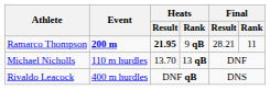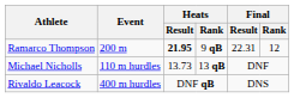Ramarco Thompson | Event: bold -> normal
Ramarco Thompson | Final / Result: 28.21 -> 22.31
Ramarco Thompson | Final / Rank: 11 -> 12
Michael Nicholls | Heats / Result: 13.70 -> 13.73
